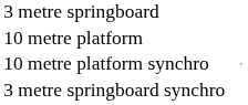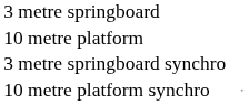rows swapped: 3 metre springboard synchro <-> 10 metre platform synchro
